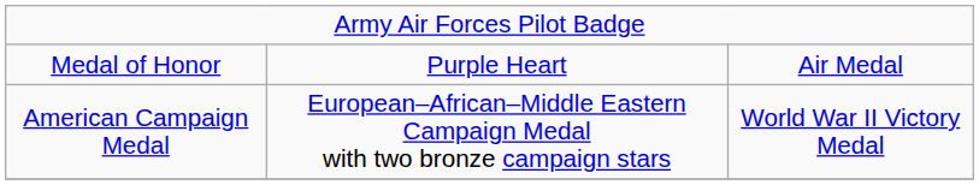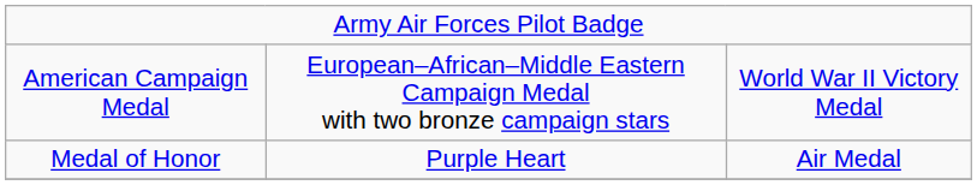rows swapped: Medal of Honor <-> American Campaign Medal
